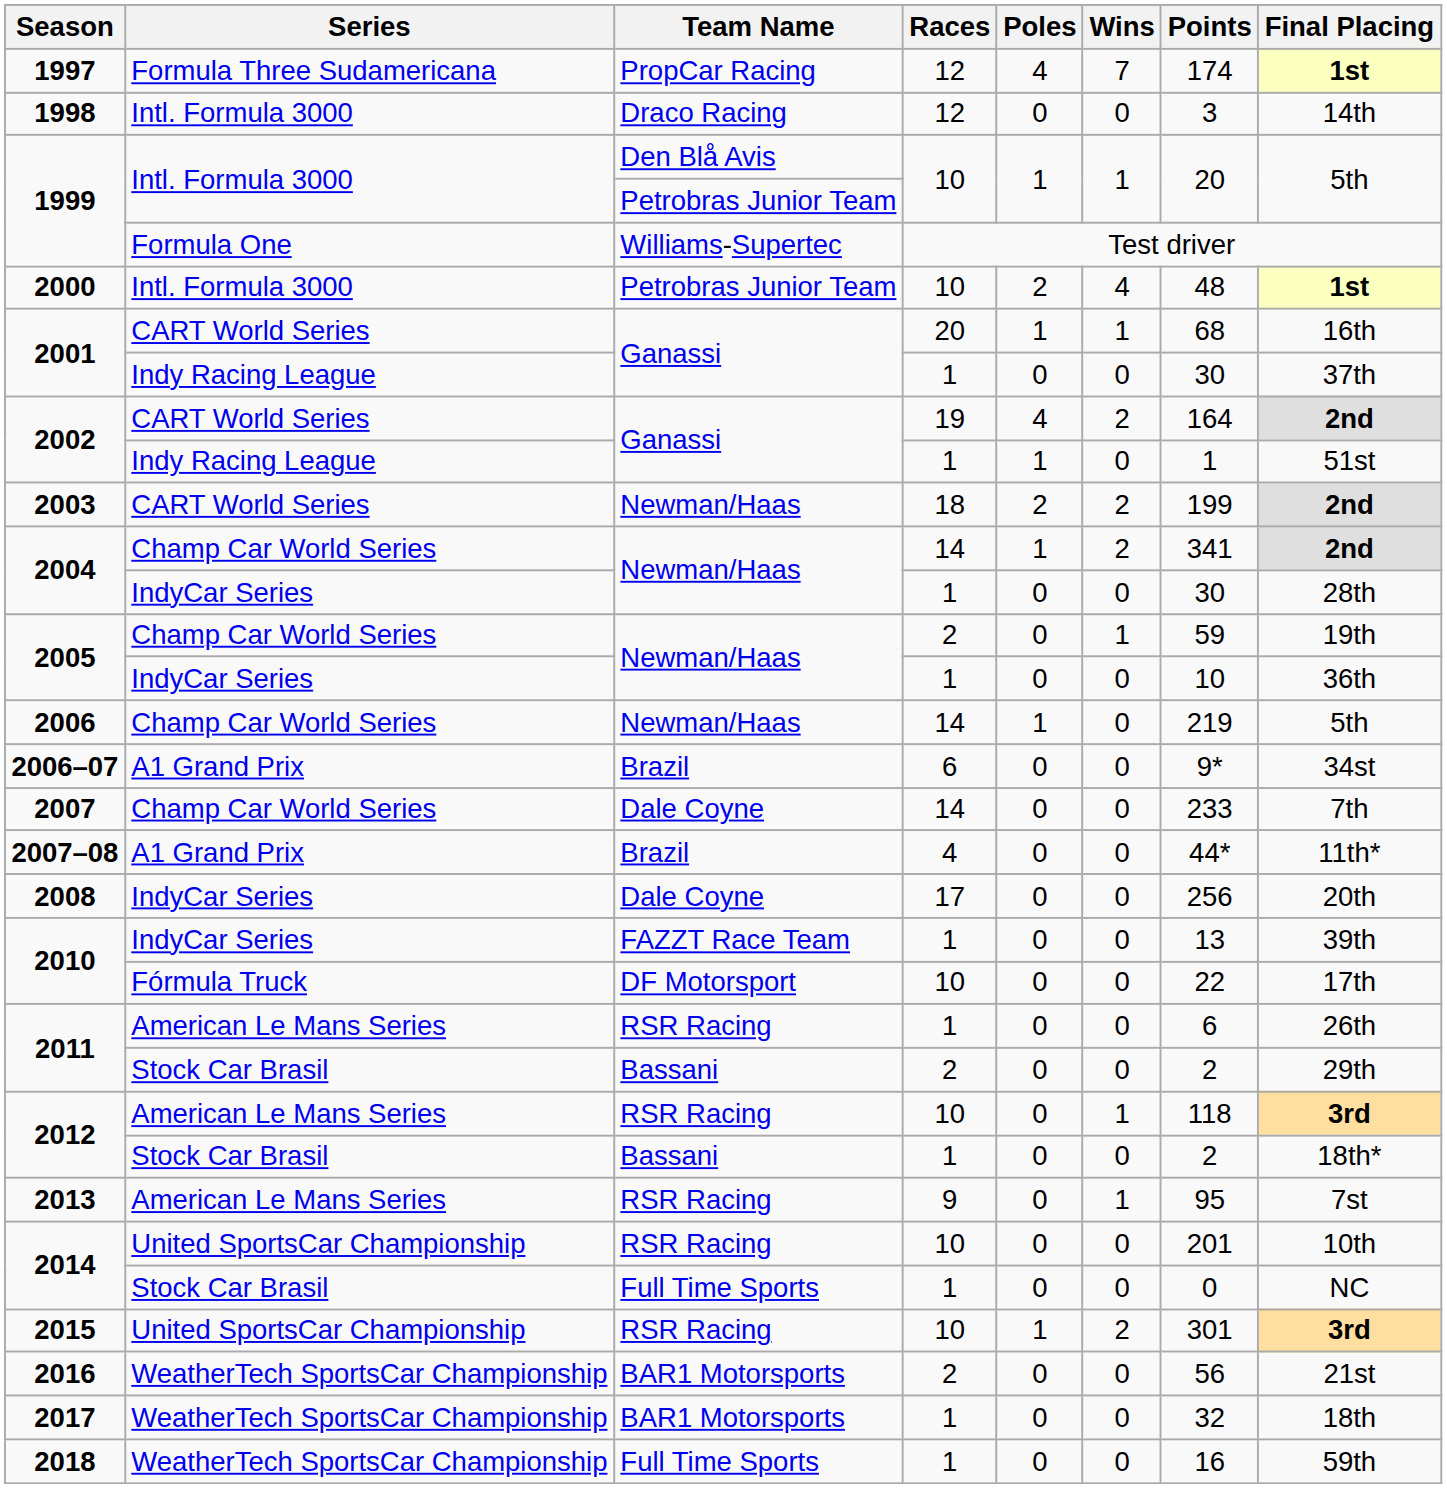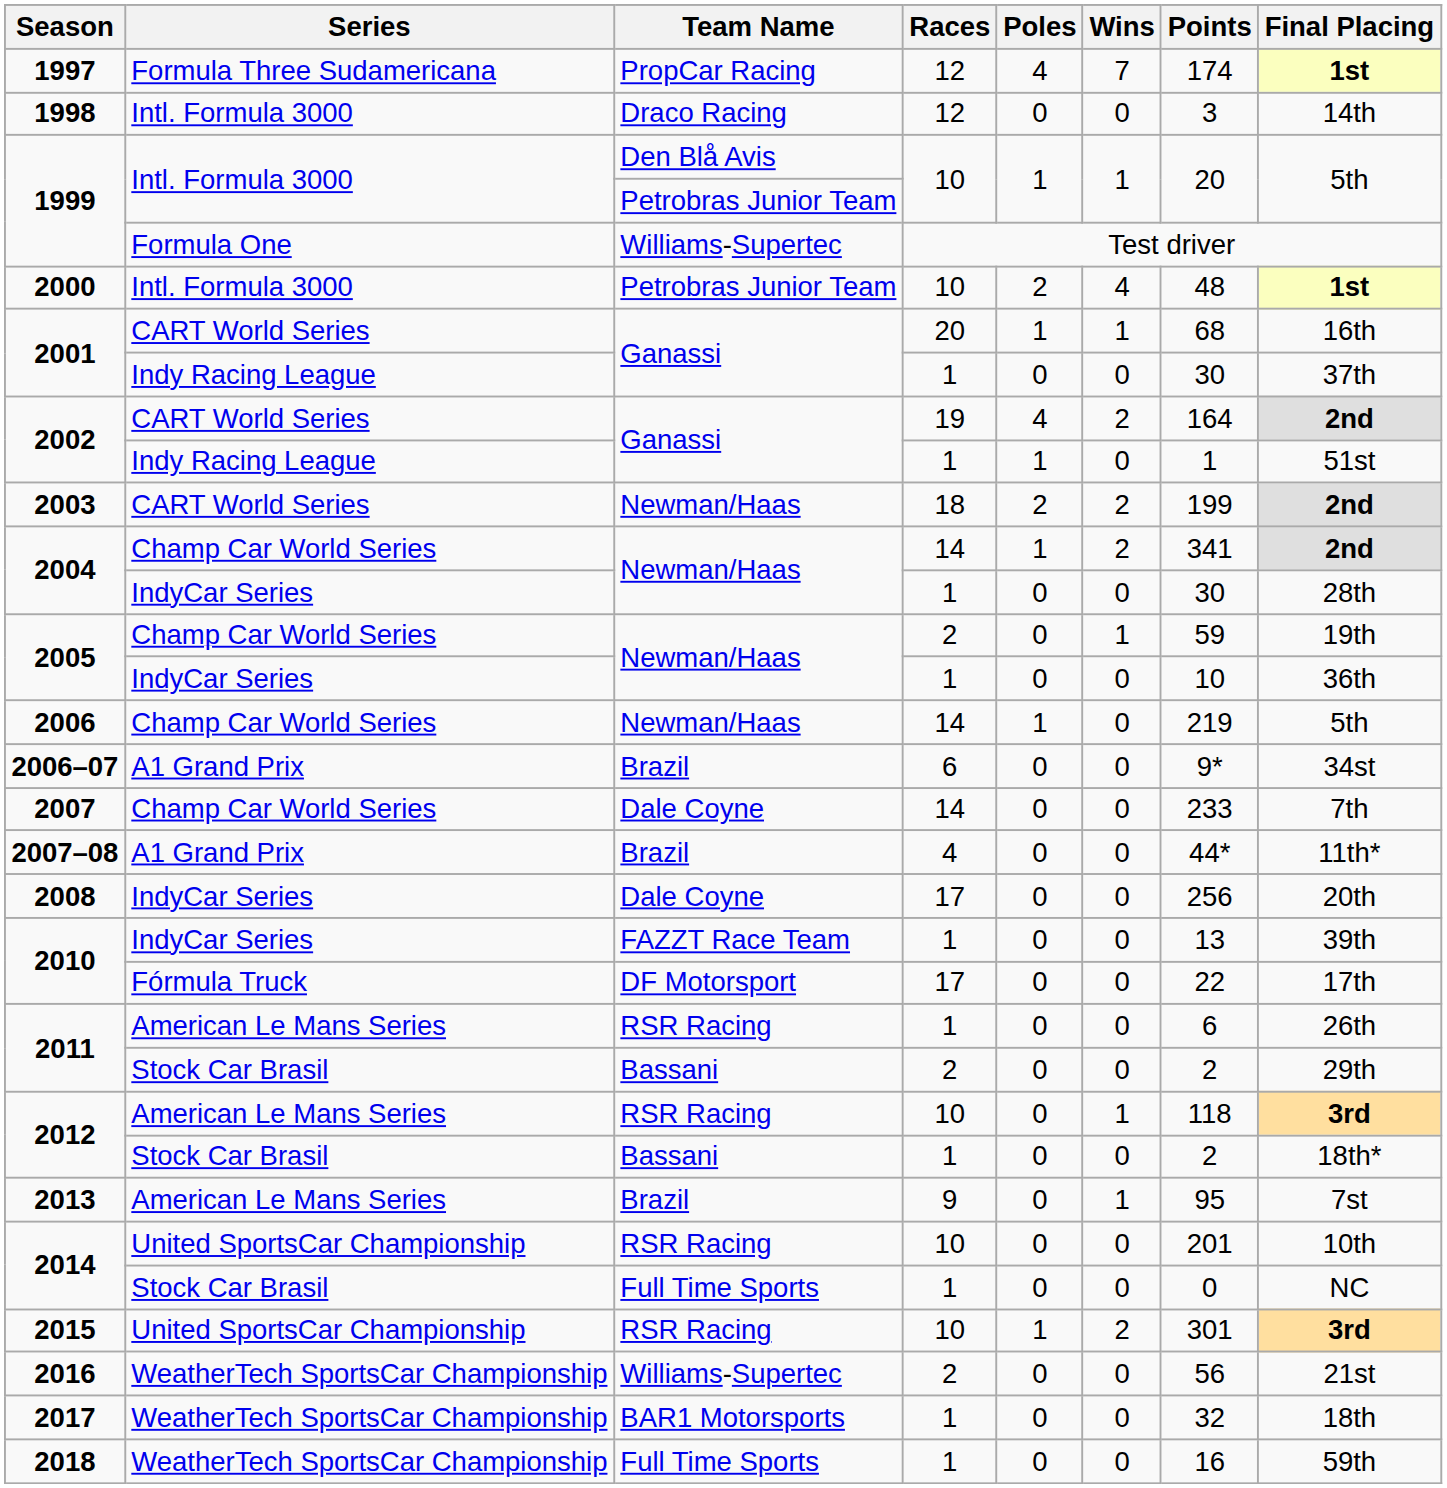2010 / Fórmula Truck | Races: 10 -> 17
2013 | Team Name: RSR Racing -> Brazil
2016 | Team Name: BAR1 Motorsports -> Williams-Supertec
